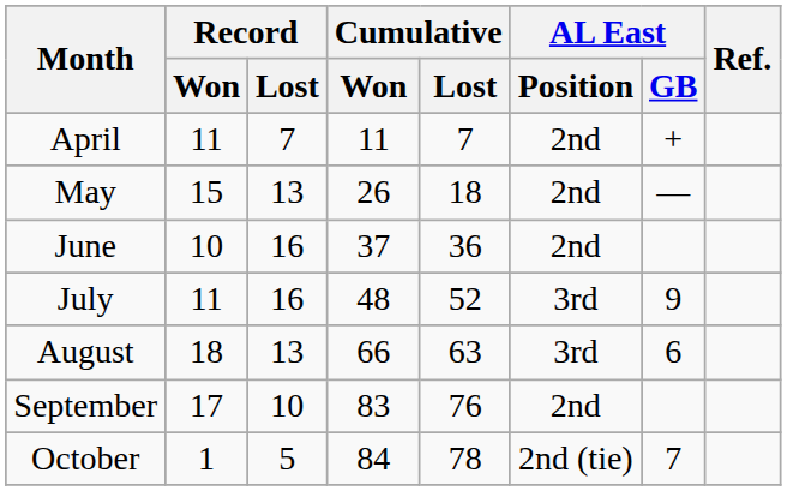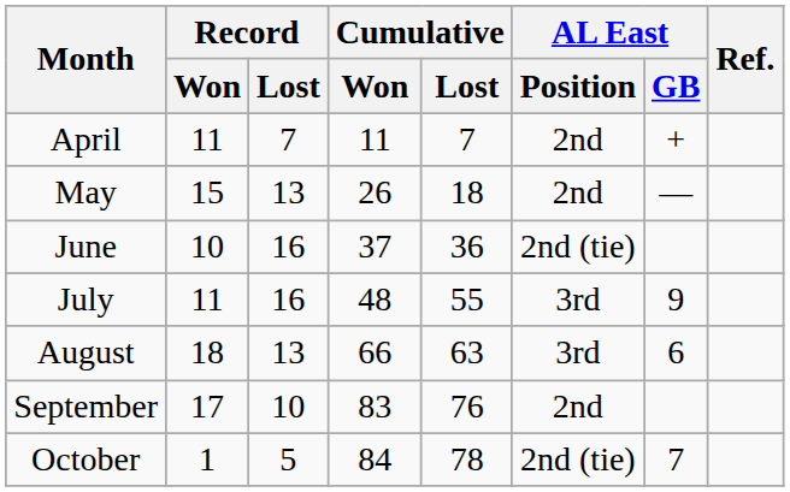June | AL East / Position: 2nd -> 2nd (tie)
July | Cumulative / Lost: 52 -> 55
